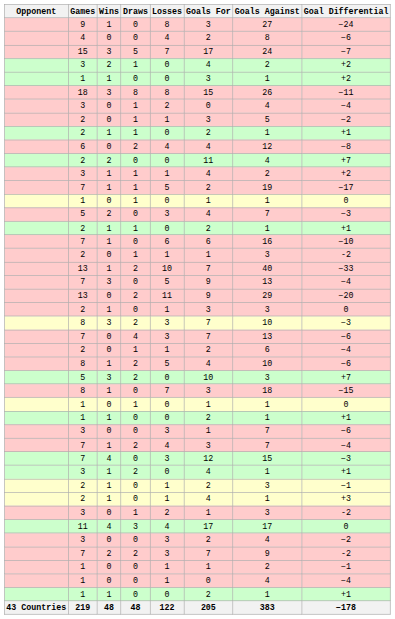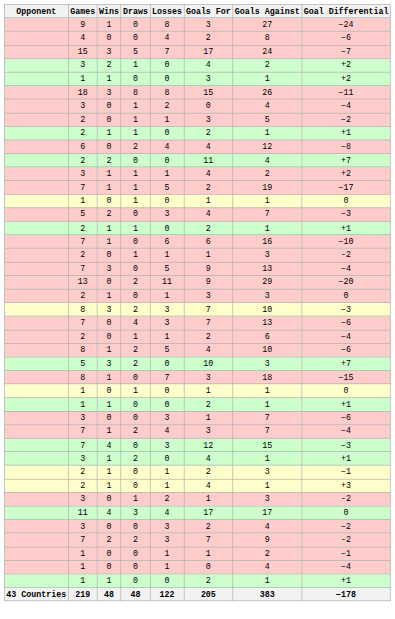- row: 13 | 1 | 2 | 10 | 7 | 40 | −33
